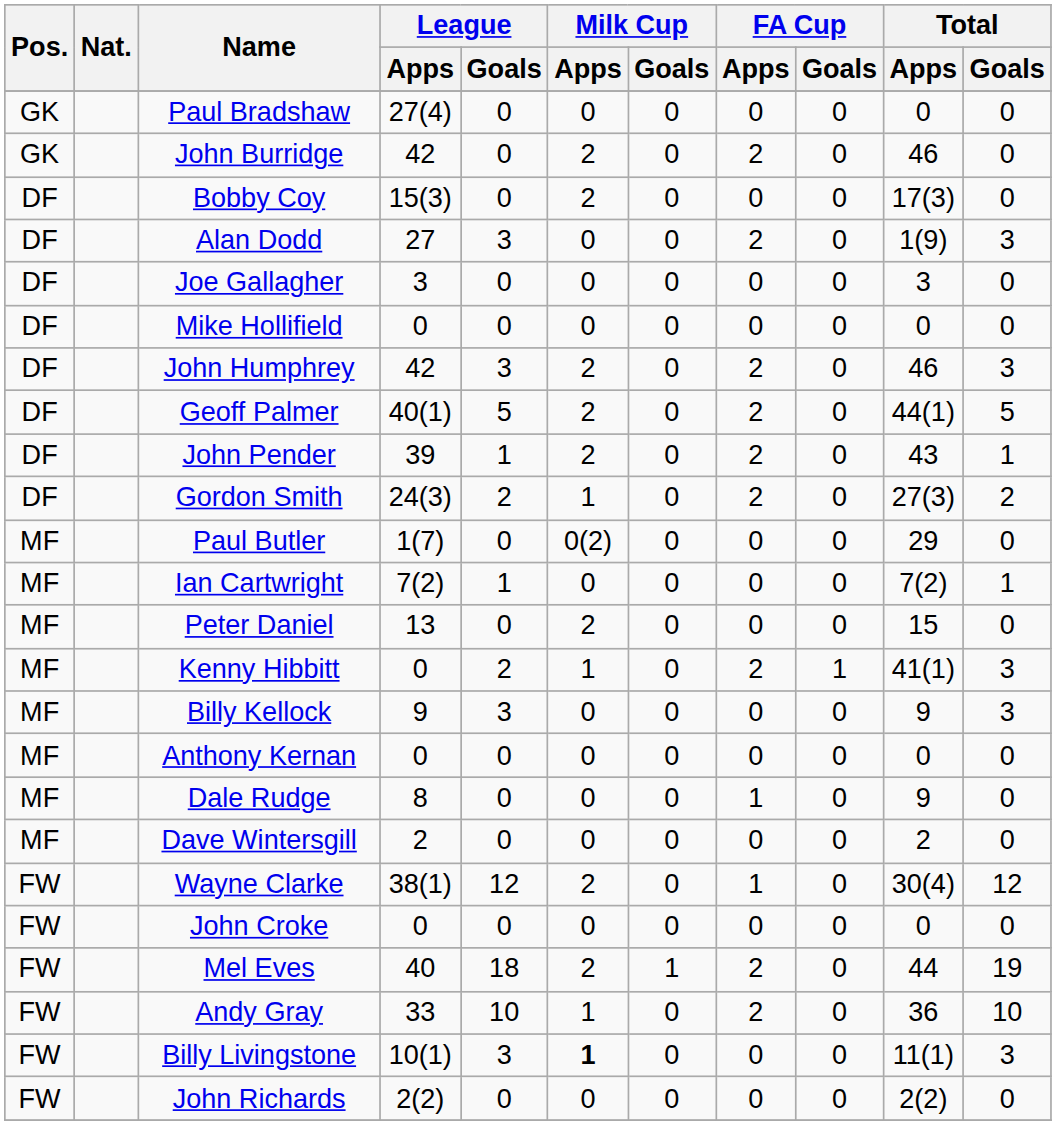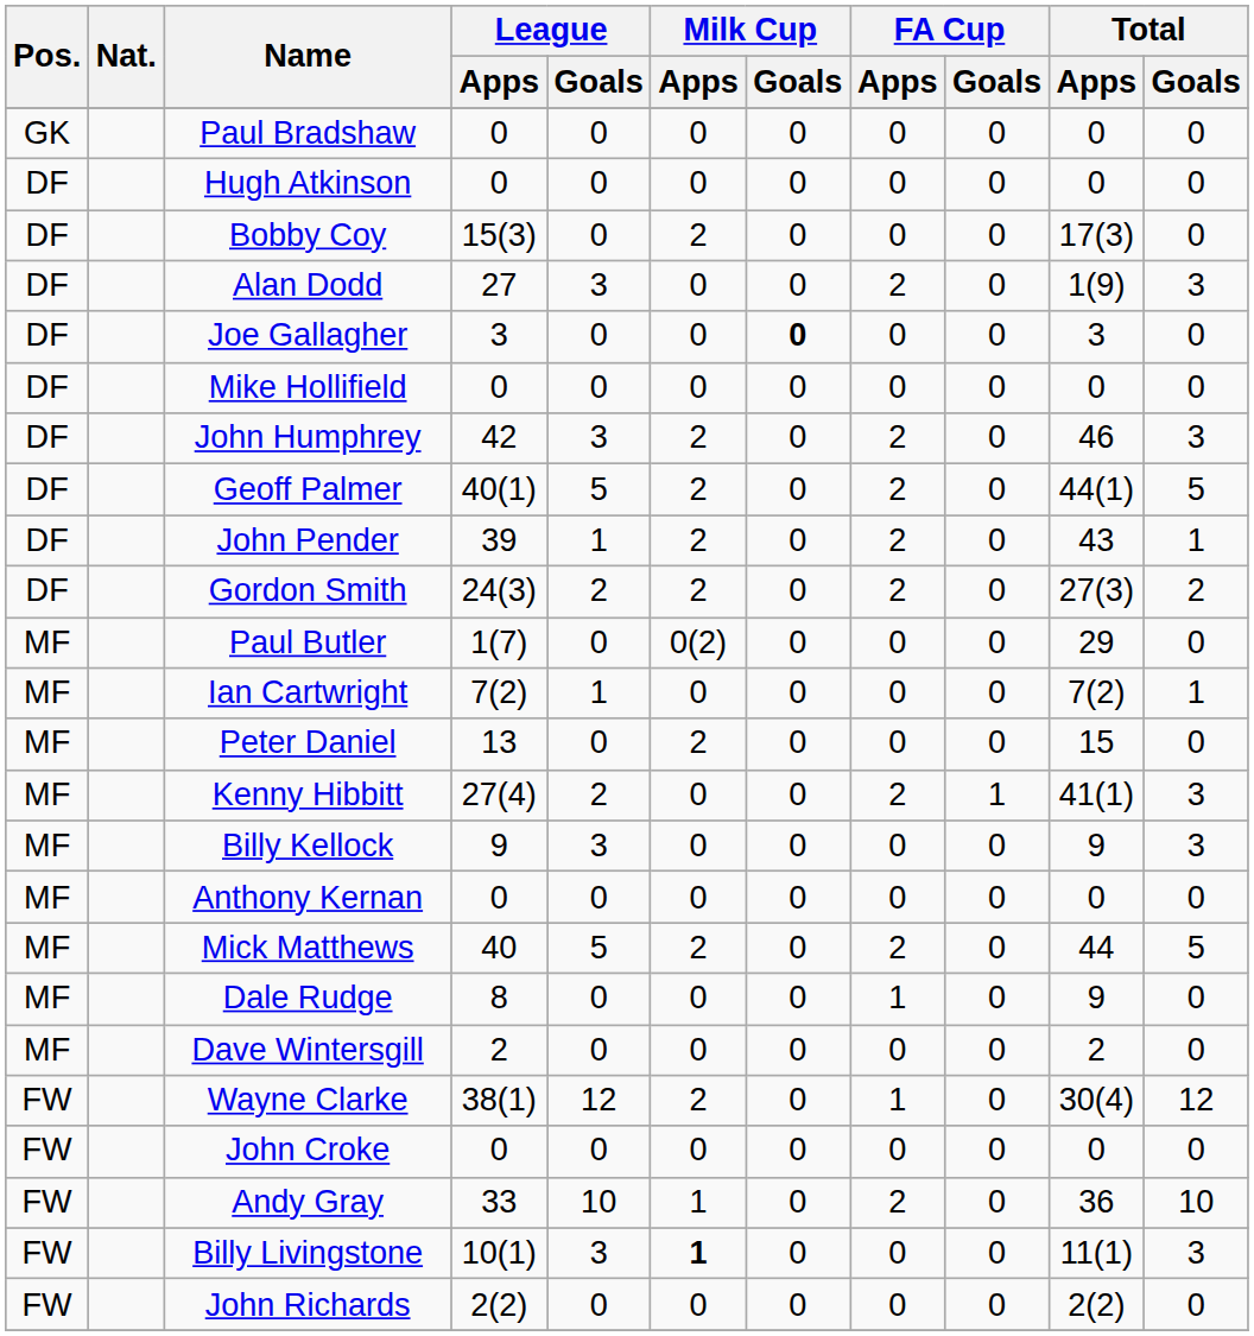Paul Bradshaw | League / Apps: 27(4) -> 0
- row: GK | John Burridge | 42 | 0 | 2 | 0 | 2 | 0 | 46 | 0
+ row: DF | Hugh Atkinson | 0 | 0 | 0 | 0 | 0 | 0 | 0 | 0
Joe Gallagher | Milk Cup / Goals: normal -> bold
Gordon Smith | Milk Cup / Apps: 1 -> 2
Kenny Hibbitt | League / Apps: 0 -> 27(4)
Kenny Hibbitt | Milk Cup / Apps: 1 -> 0
+ row: MF | Mick Matthews | 40 | 5 | 2 | 0 | 2 | 0 | 44 | 5
- row: FW | Mel Eves | 40 | 18 | 2 | 1 | 2 | 0 | 44 | 19
